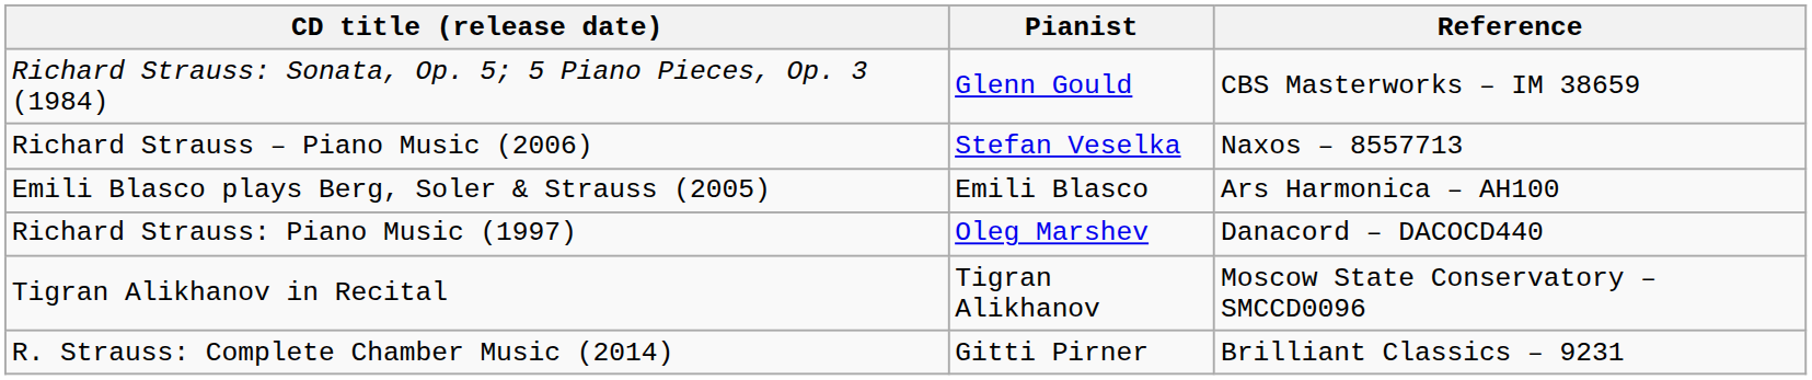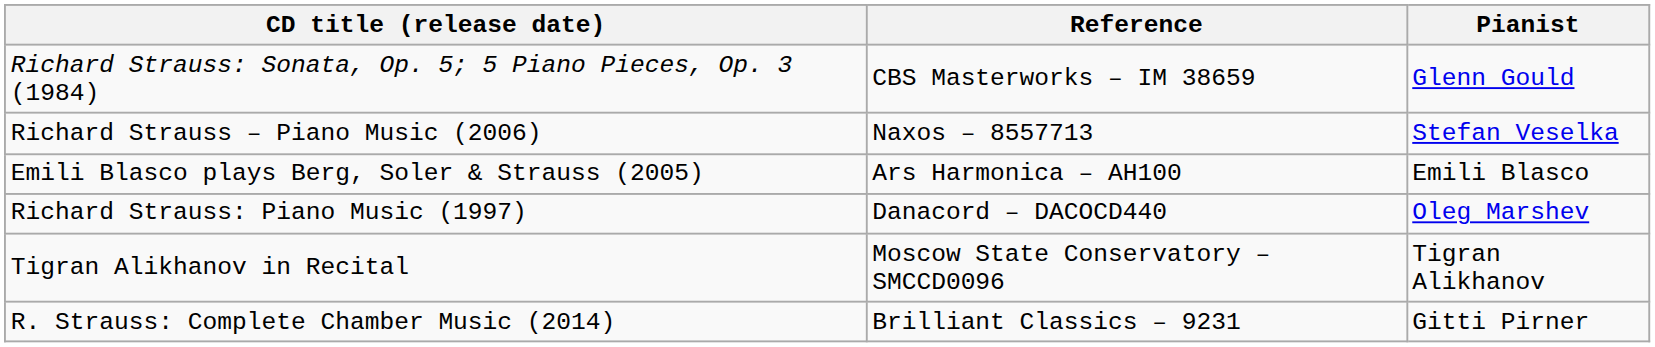columns swapped: Pianist <-> Reference
